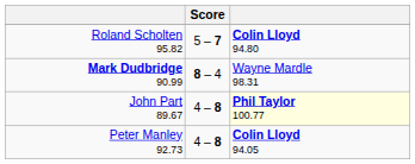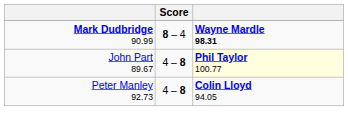- row: Roland Scholten 95.82 | 5 – 7 | Colin Lloyd 94.80
Mark Dudbridge 90.99 | column 3: normal -> bold
